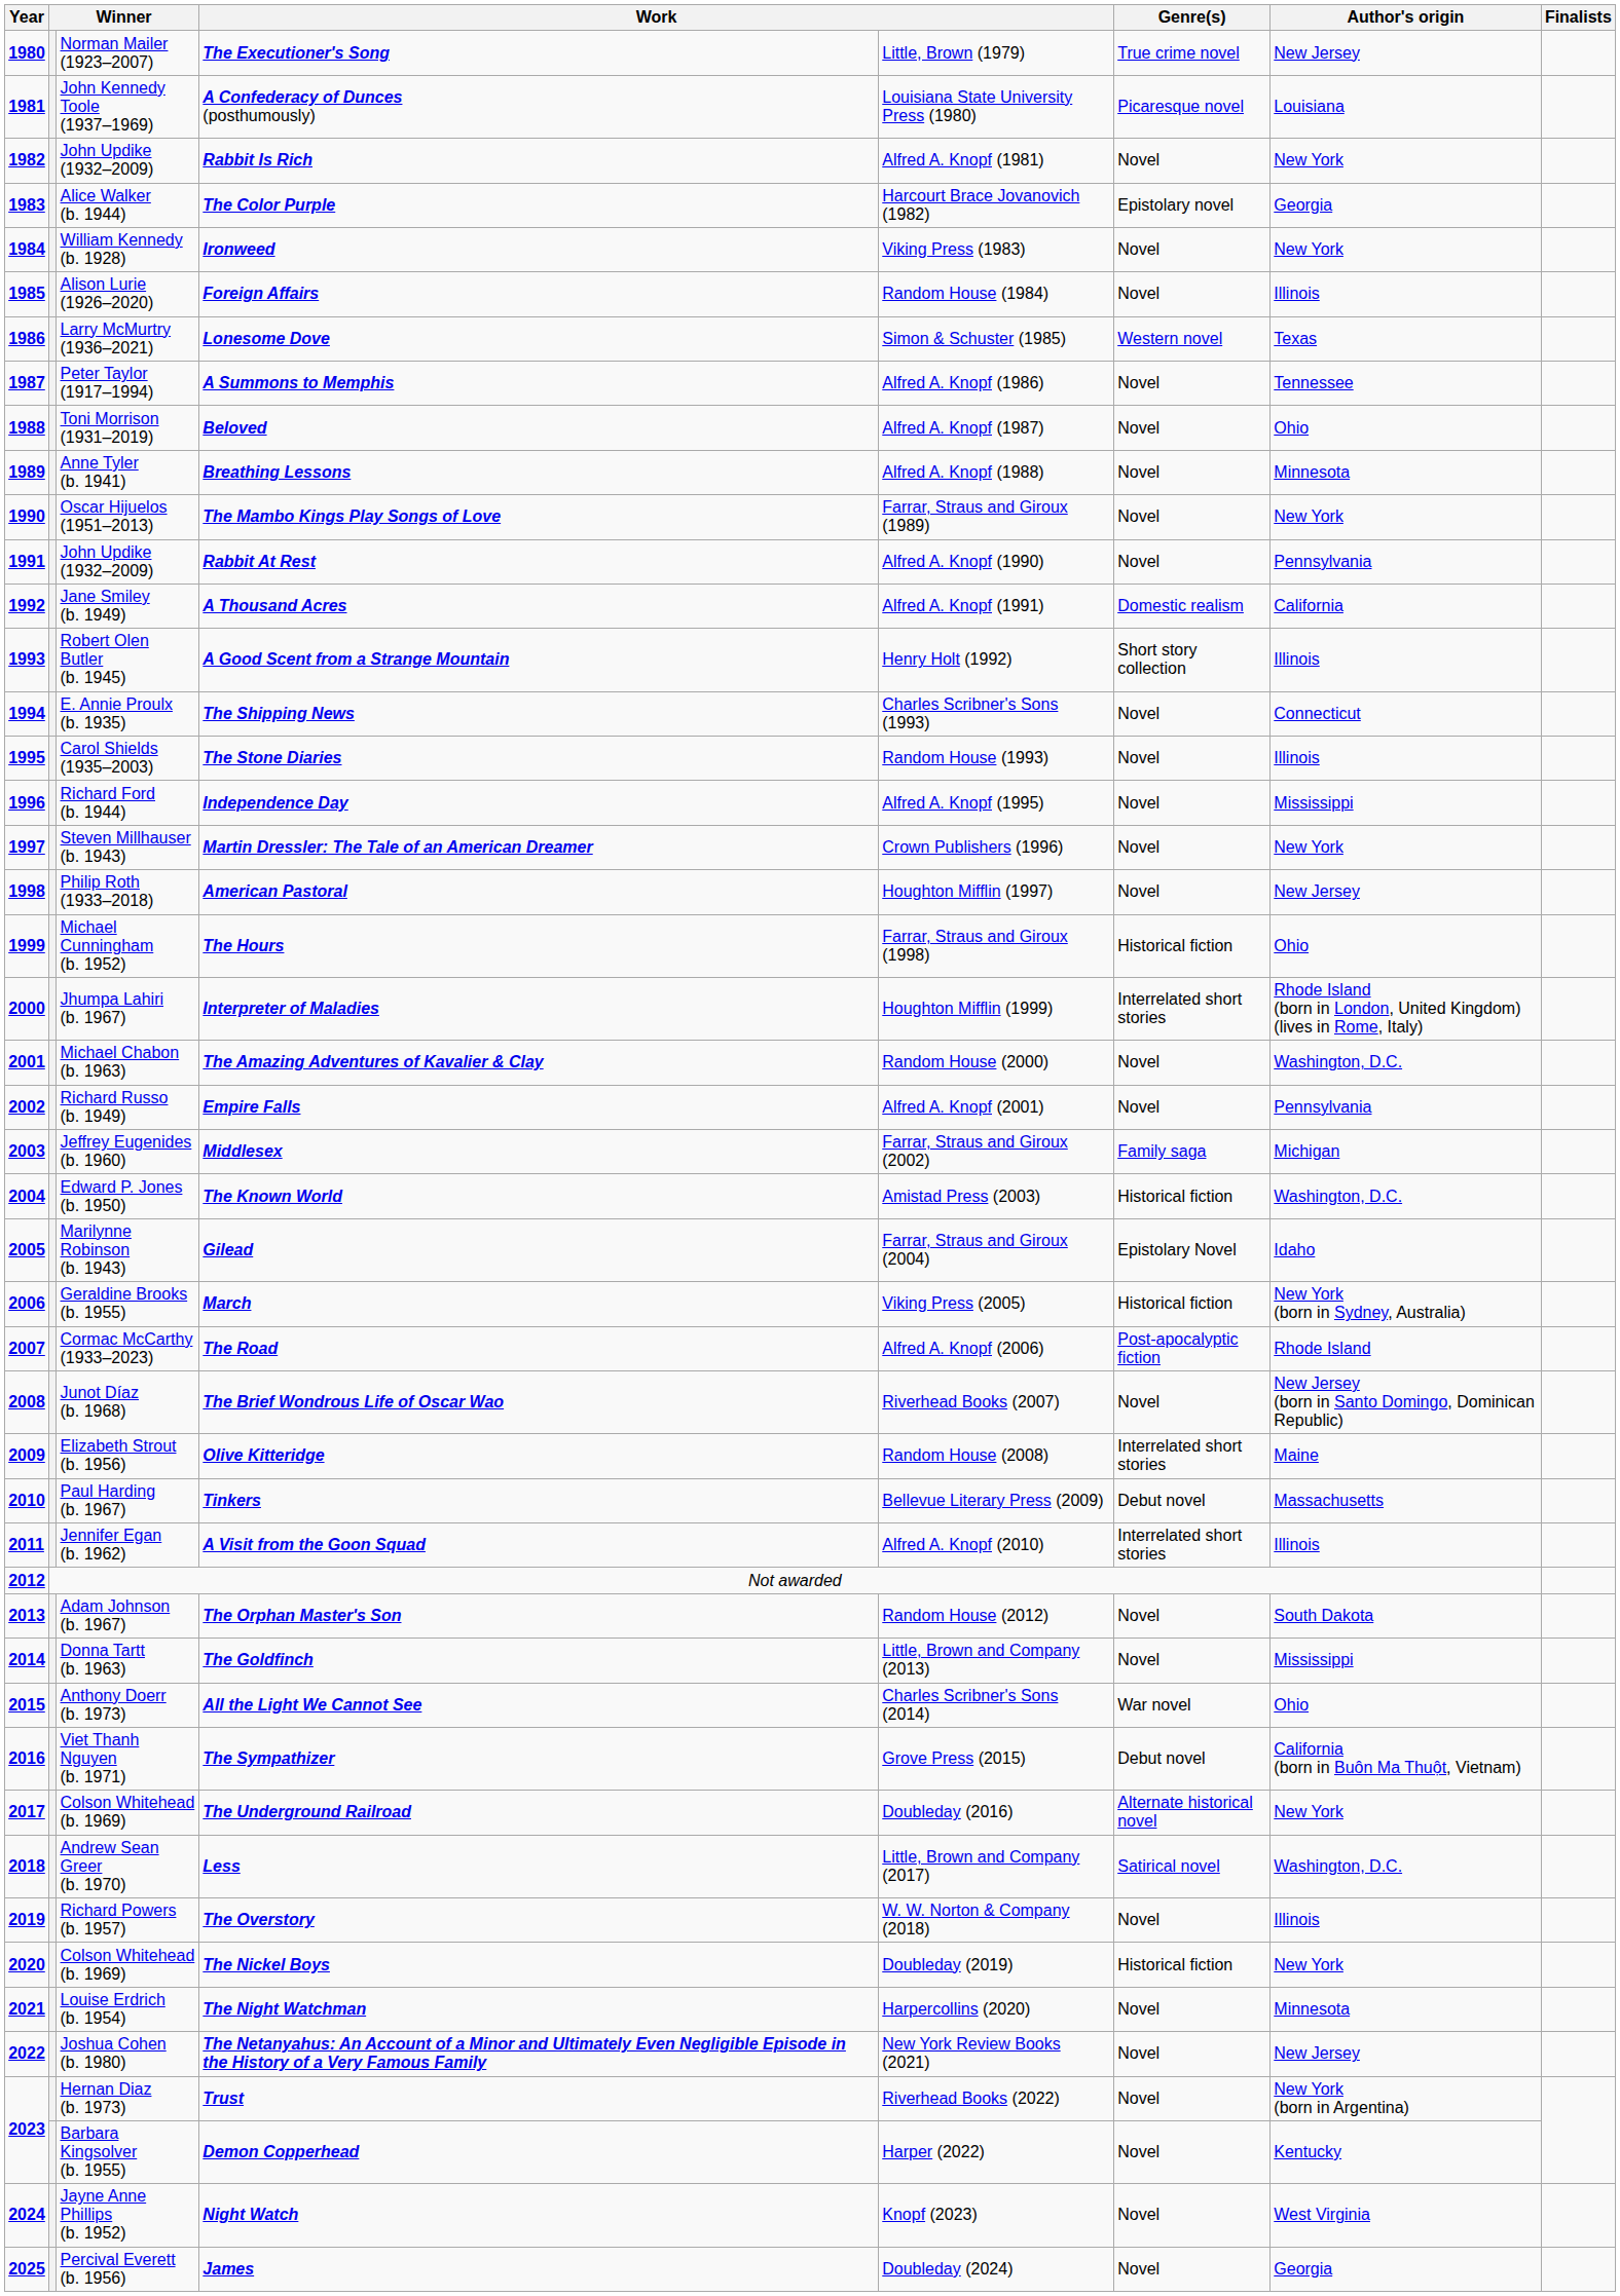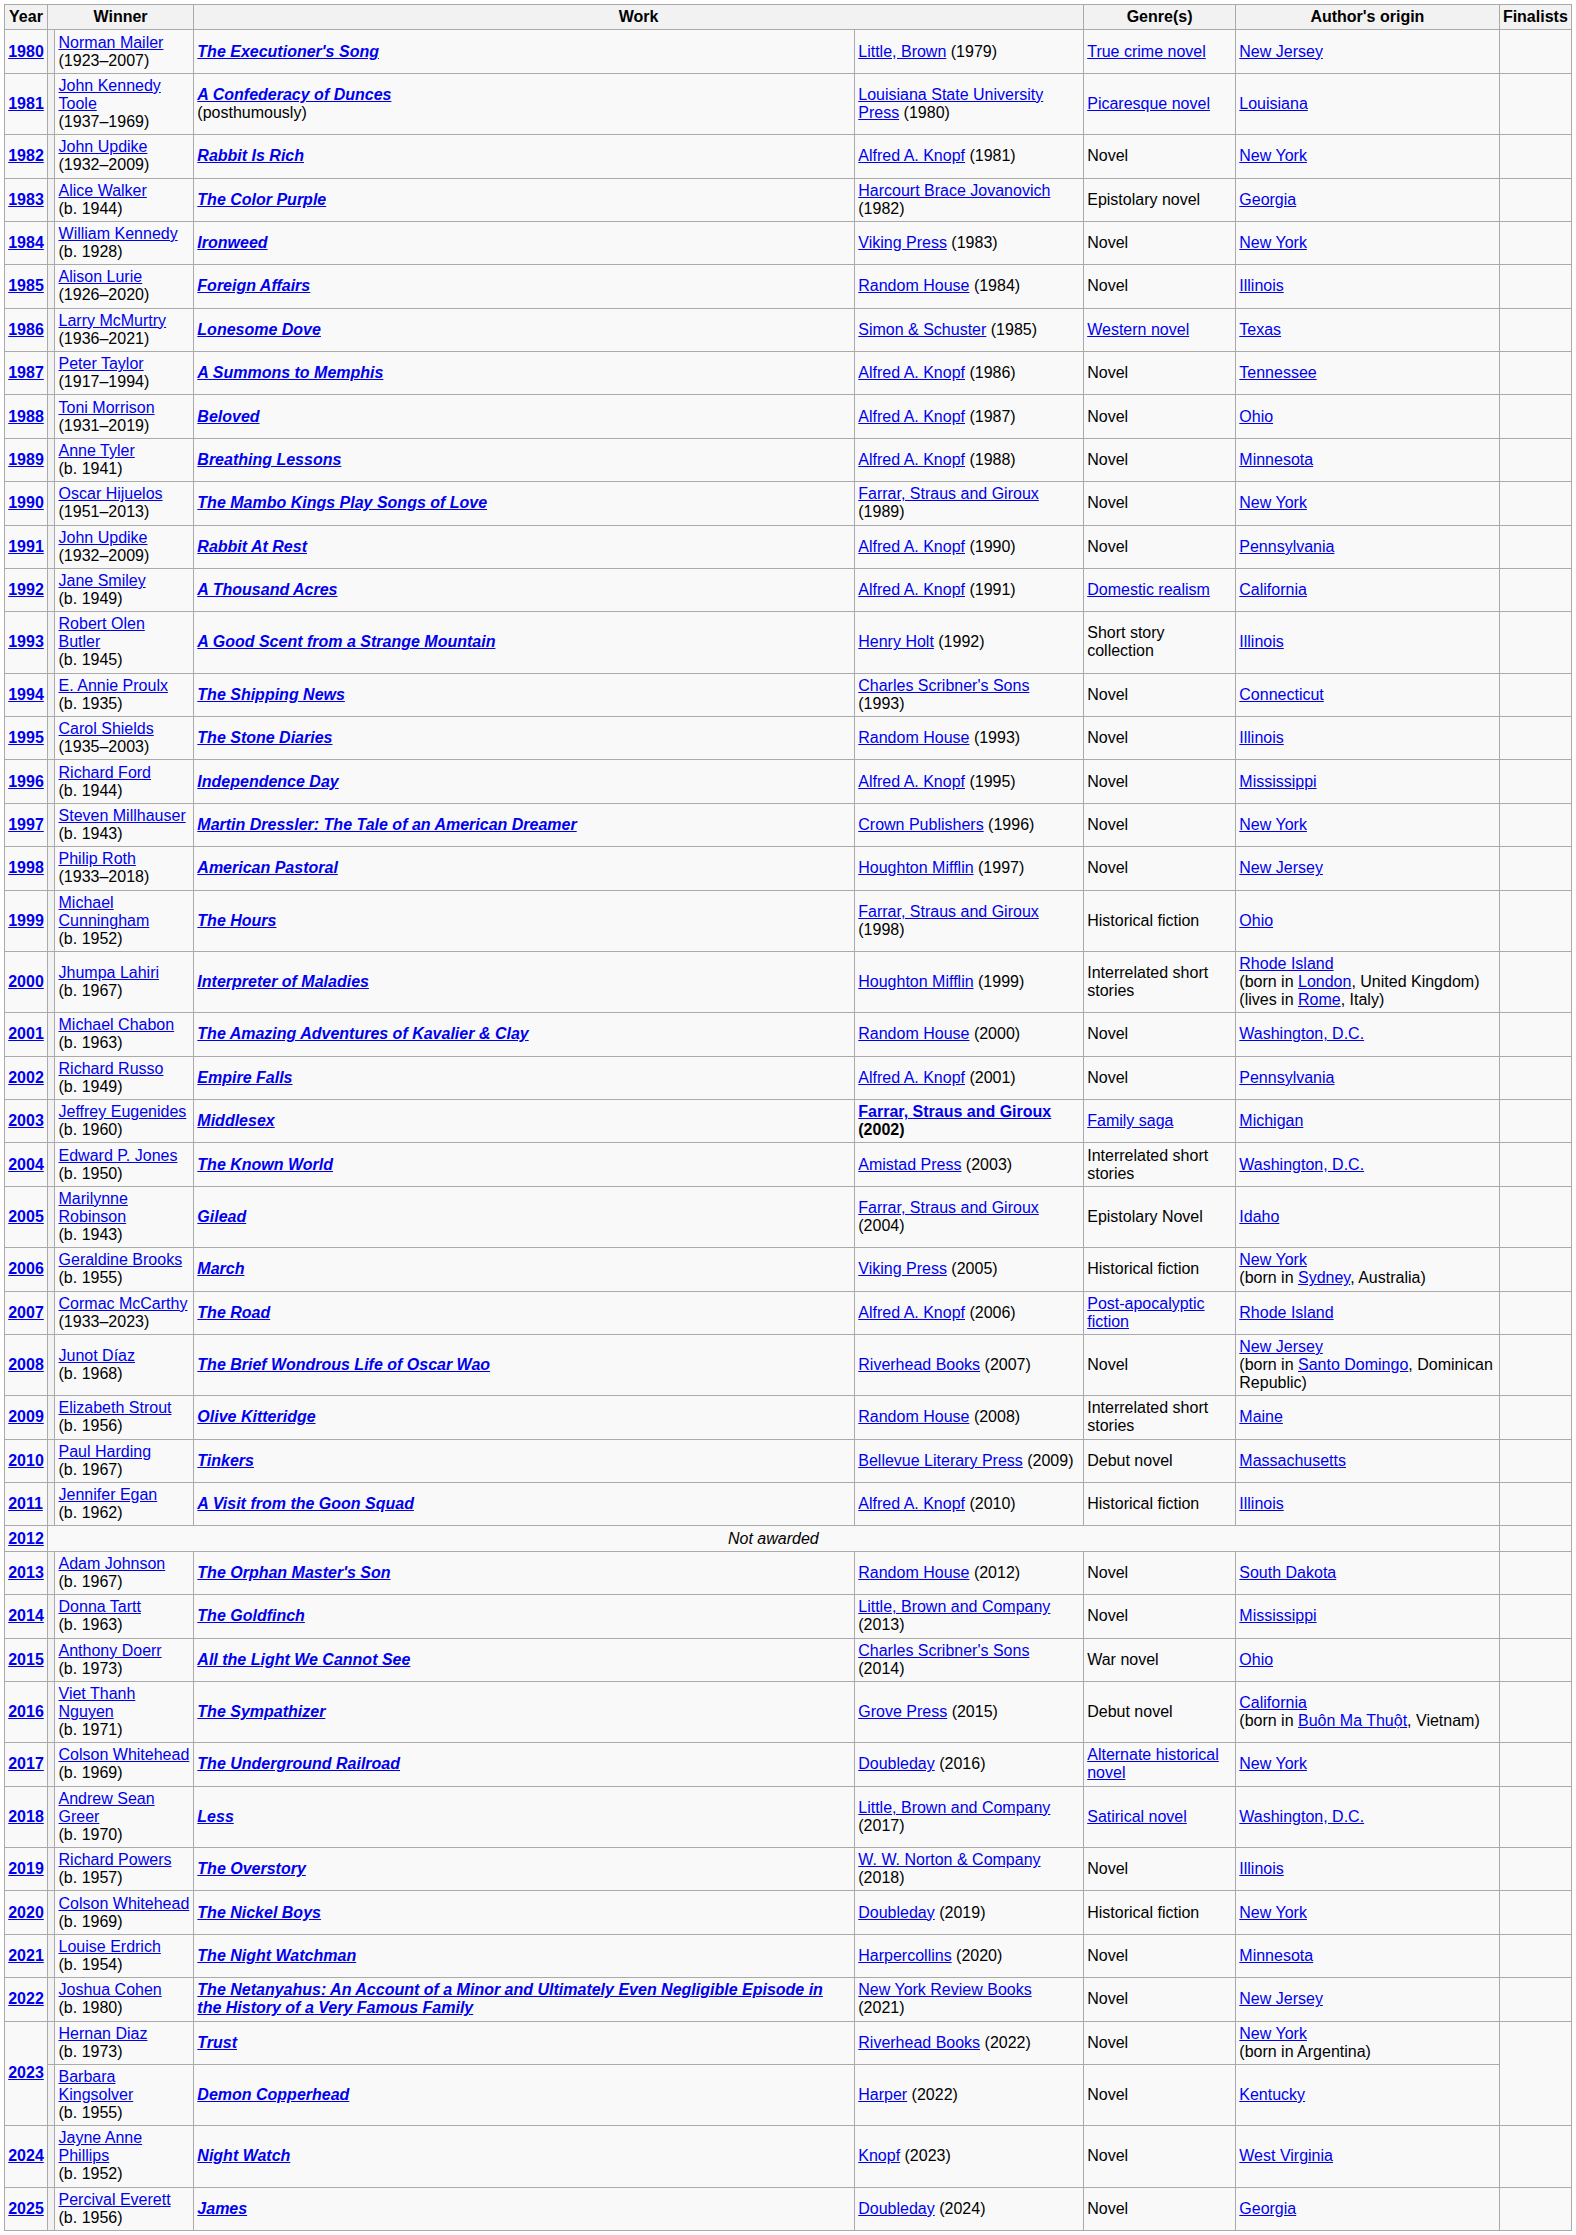Middlesex | column 5: normal -> bold
The Known World | Genre(s): Historical fiction -> Interrelated short stories
A Visit from the Goon Squad | Genre(s): Interrelated short stories -> Historical fiction
